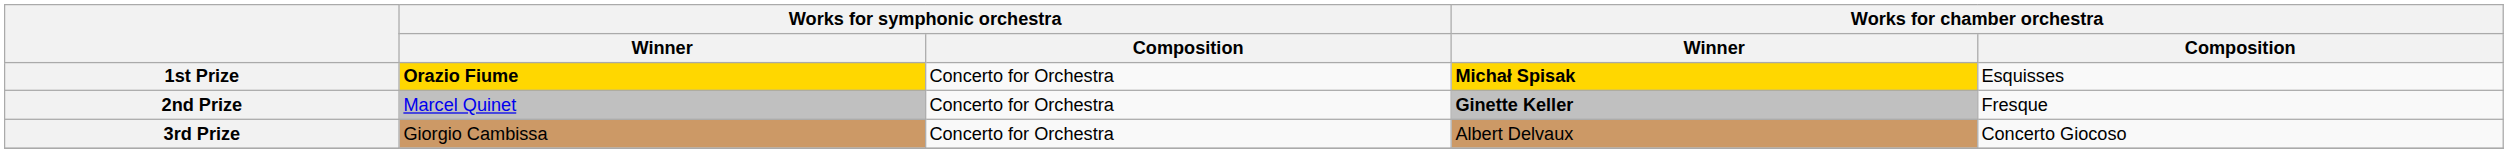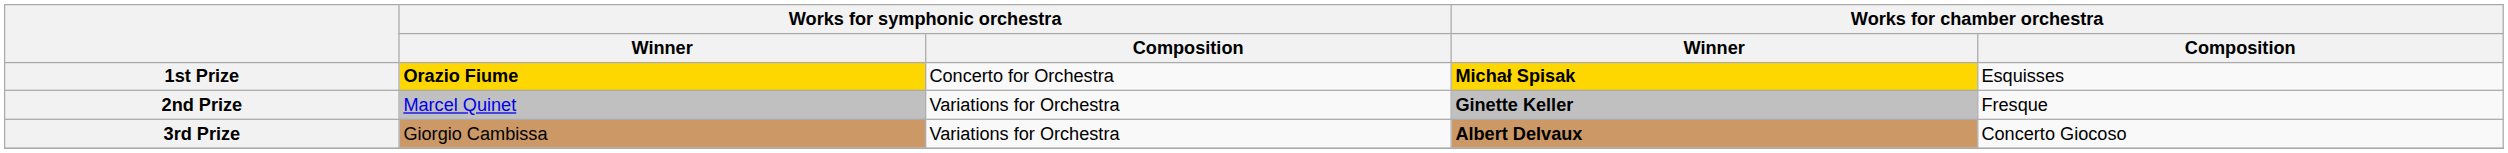2nd Prize | Works for symphonic orchestra / Composition: Concerto for Orchestra -> Variations for Orchestra
3rd Prize | Works for symphonic orchestra / Composition: Concerto for Orchestra -> Variations for Orchestra
3rd Prize | Works for chamber orchestra / Winner: normal -> bold
